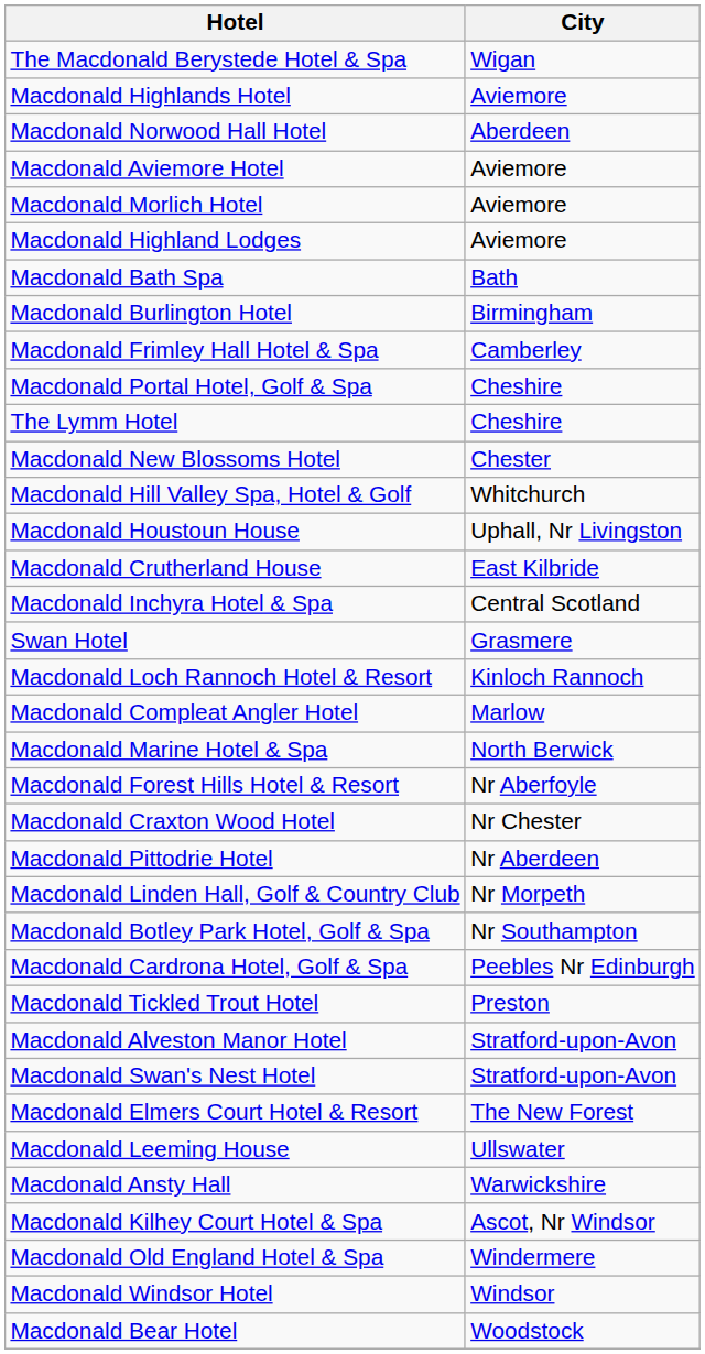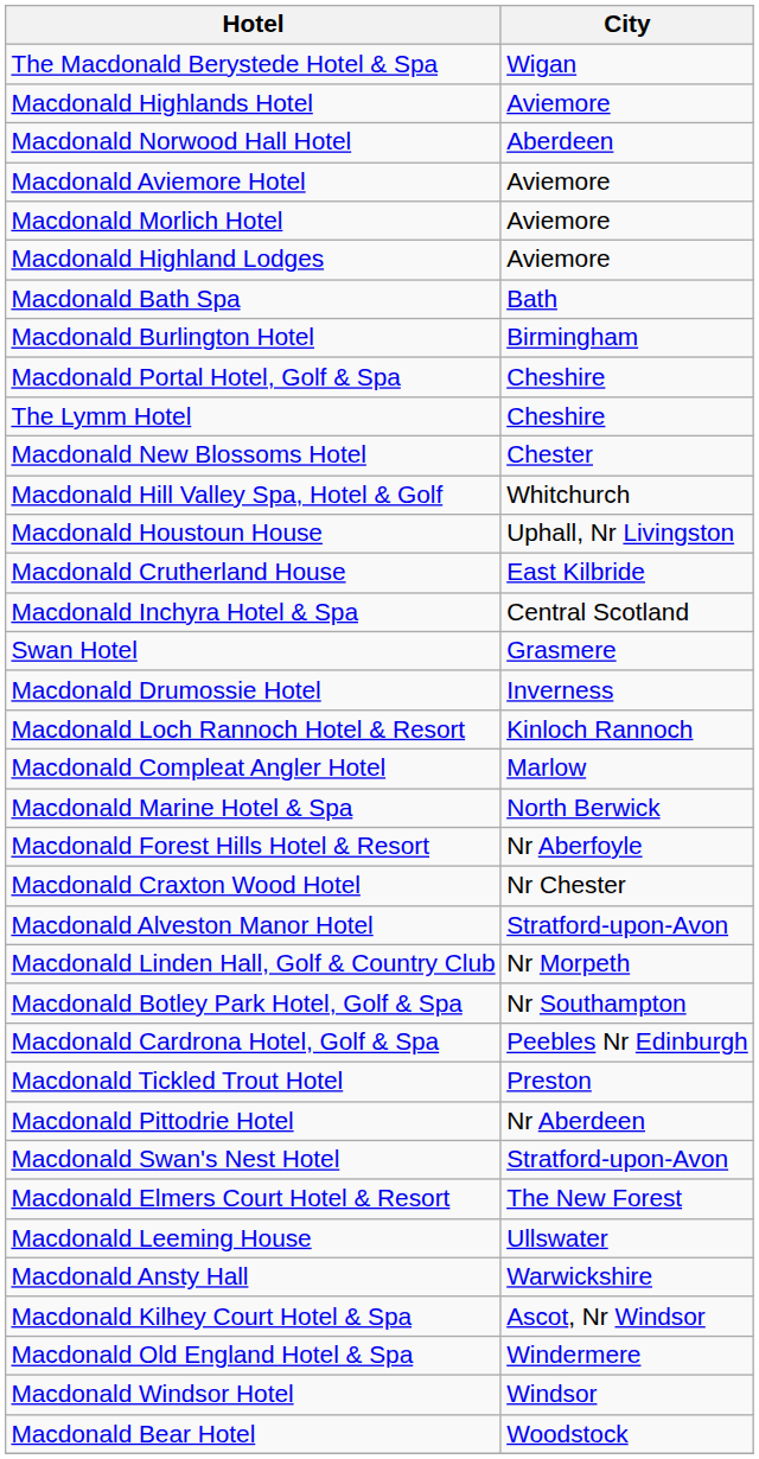- row: Macdonald Frimley Hall Hotel & Spa | Camberley
+ row: Macdonald Drumossie Hotel | Inverness
rows swapped: Macdonald Pittodrie Hotel <-> Macdonald Alveston Manor Hotel
